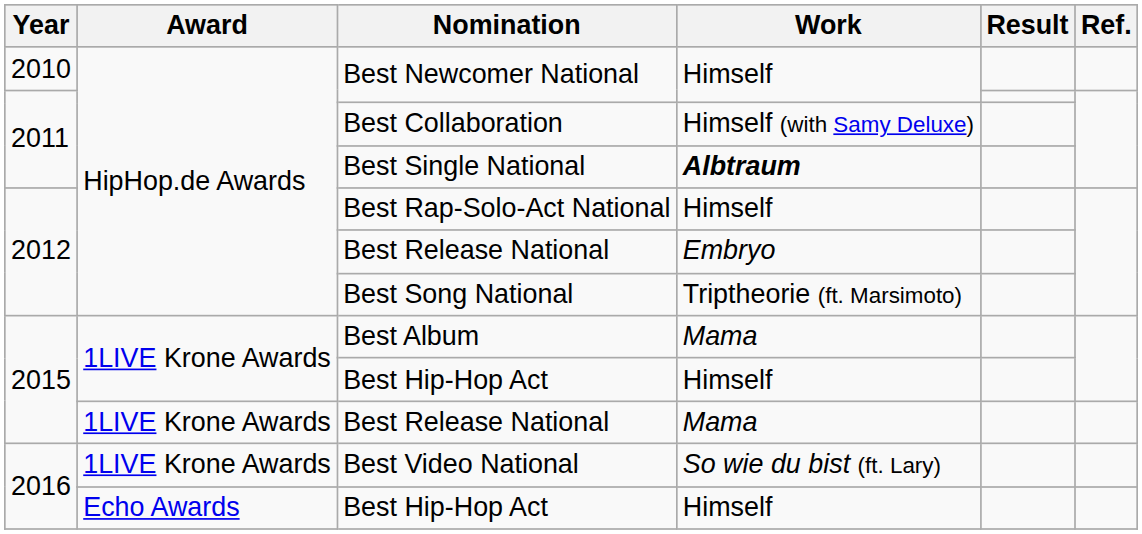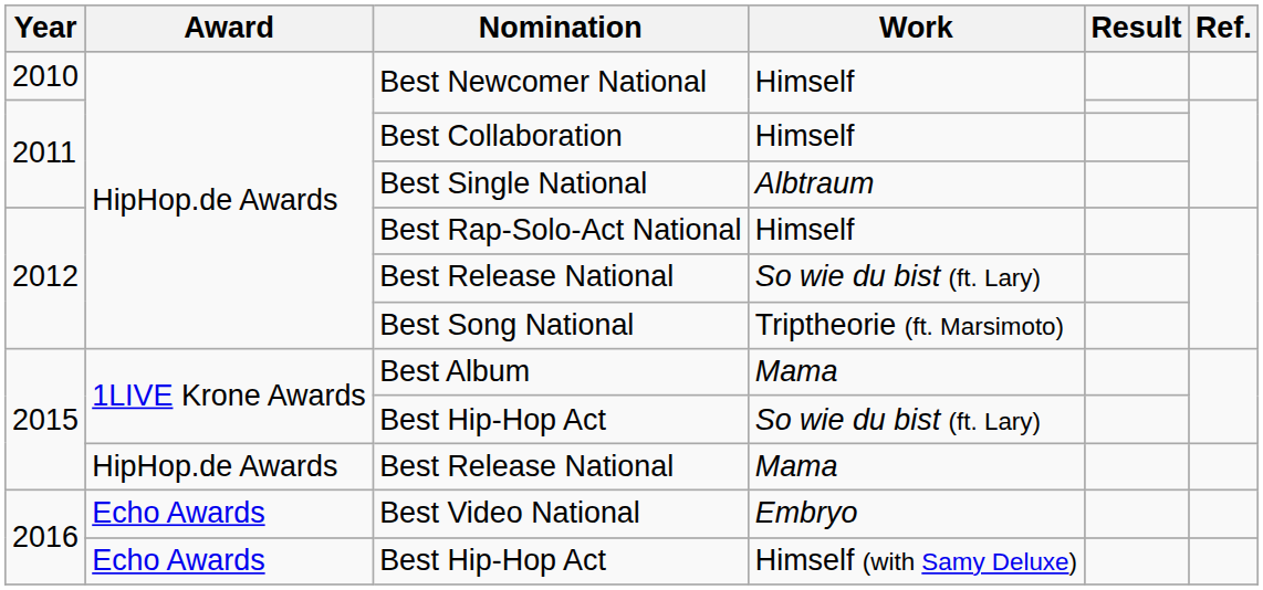Best Collaboration | Work: Himself (with Samy Deluxe) -> Himself
Best Single National | Work: bold -> normal
2012 / Best Release National | Work: Embryo -> So wie du bist (ft. Lary)
2015 / Best Hip-Hop Act | Work: Himself -> So wie du bist (ft. Lary)
2015 / Best Release National | Award: 1LIVE Krone Awards -> HipHop.de Awards
Best Video National | Award: 1LIVE Krone Awards -> Echo Awards
Best Video National | Work: So wie du bist (ft. Lary) -> Embryo
2016 / Best Hip-Hop Act | Work: Himself -> Himself (with Samy Deluxe)
